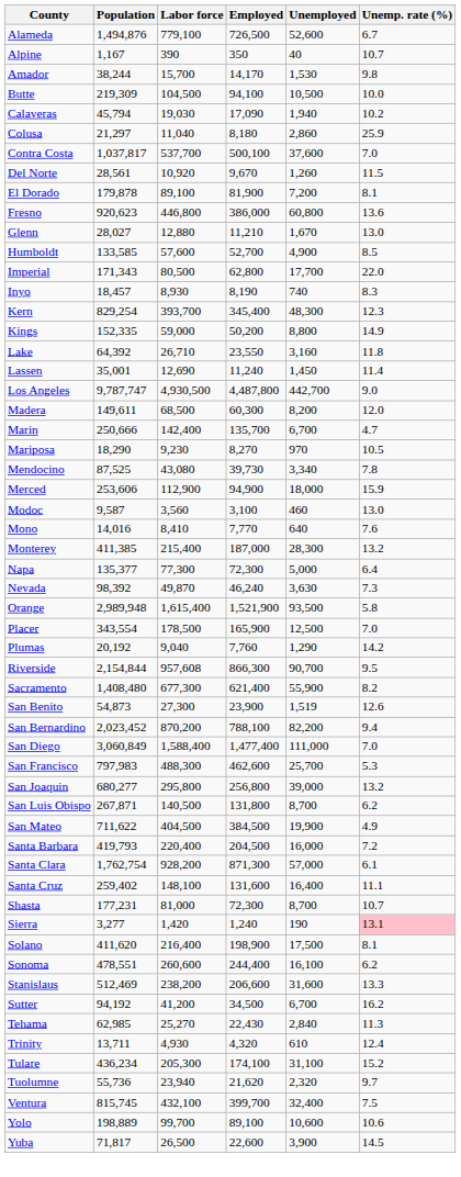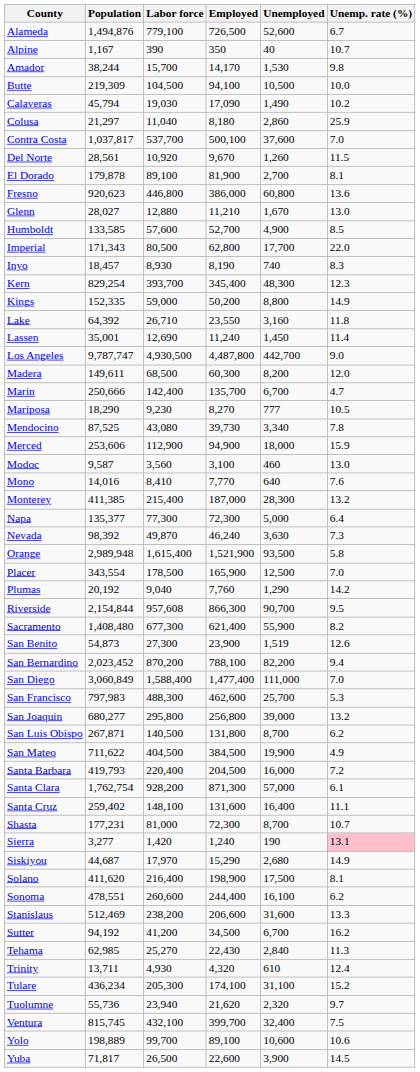Calaveras | Unemployed: 1,940 -> 1,490
El Dorado | Unemployed: 7,200 -> 2,700
Mariposa | Unemployed: 970 -> 777
+ row: Siskiyou | 44,687 | 17,970 | 15,290 | 2,680 | 14.9
